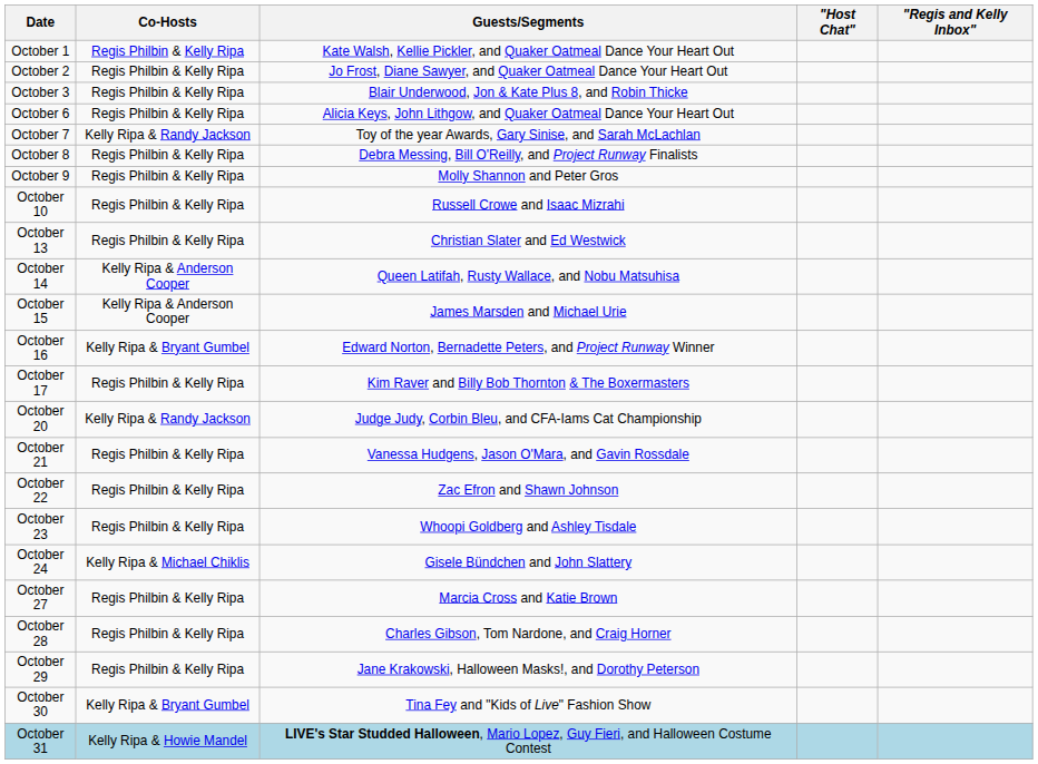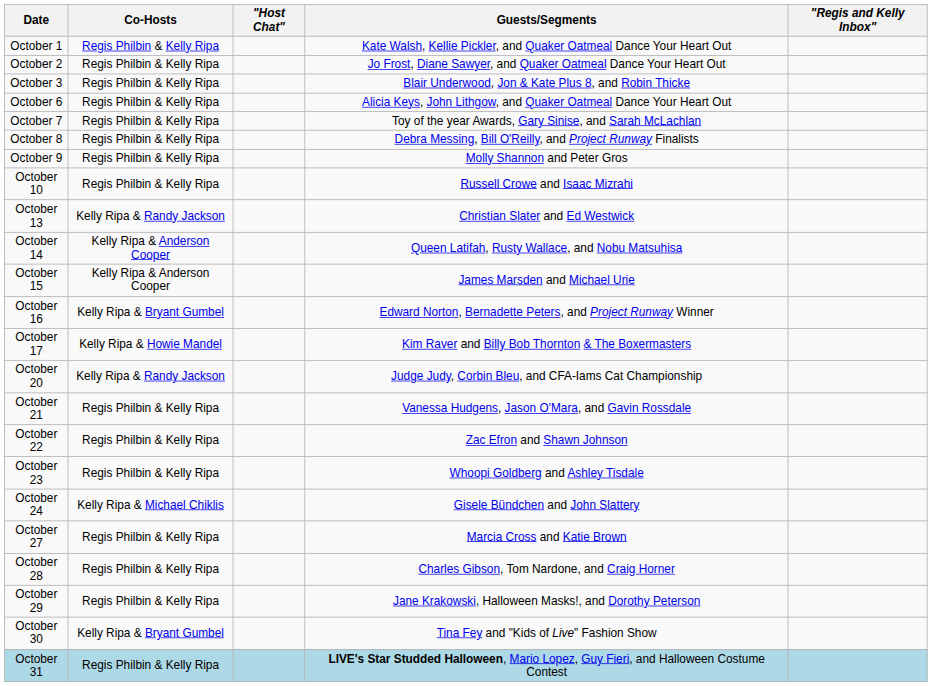columns swapped: "Host Chat" <-> Guests/Segments
October 7 | Co-Hosts: Kelly Ripa & Randy Jackson -> Regis Philbin & Kelly Ripa
October 13 | Co-Hosts: Regis Philbin & Kelly Ripa -> Kelly Ripa & Randy Jackson
October 17 | Co-Hosts: Regis Philbin & Kelly Ripa -> Kelly Ripa & Howie Mandel
October 31 | Co-Hosts: Kelly Ripa & Howie Mandel -> Regis Philbin & Kelly Ripa
